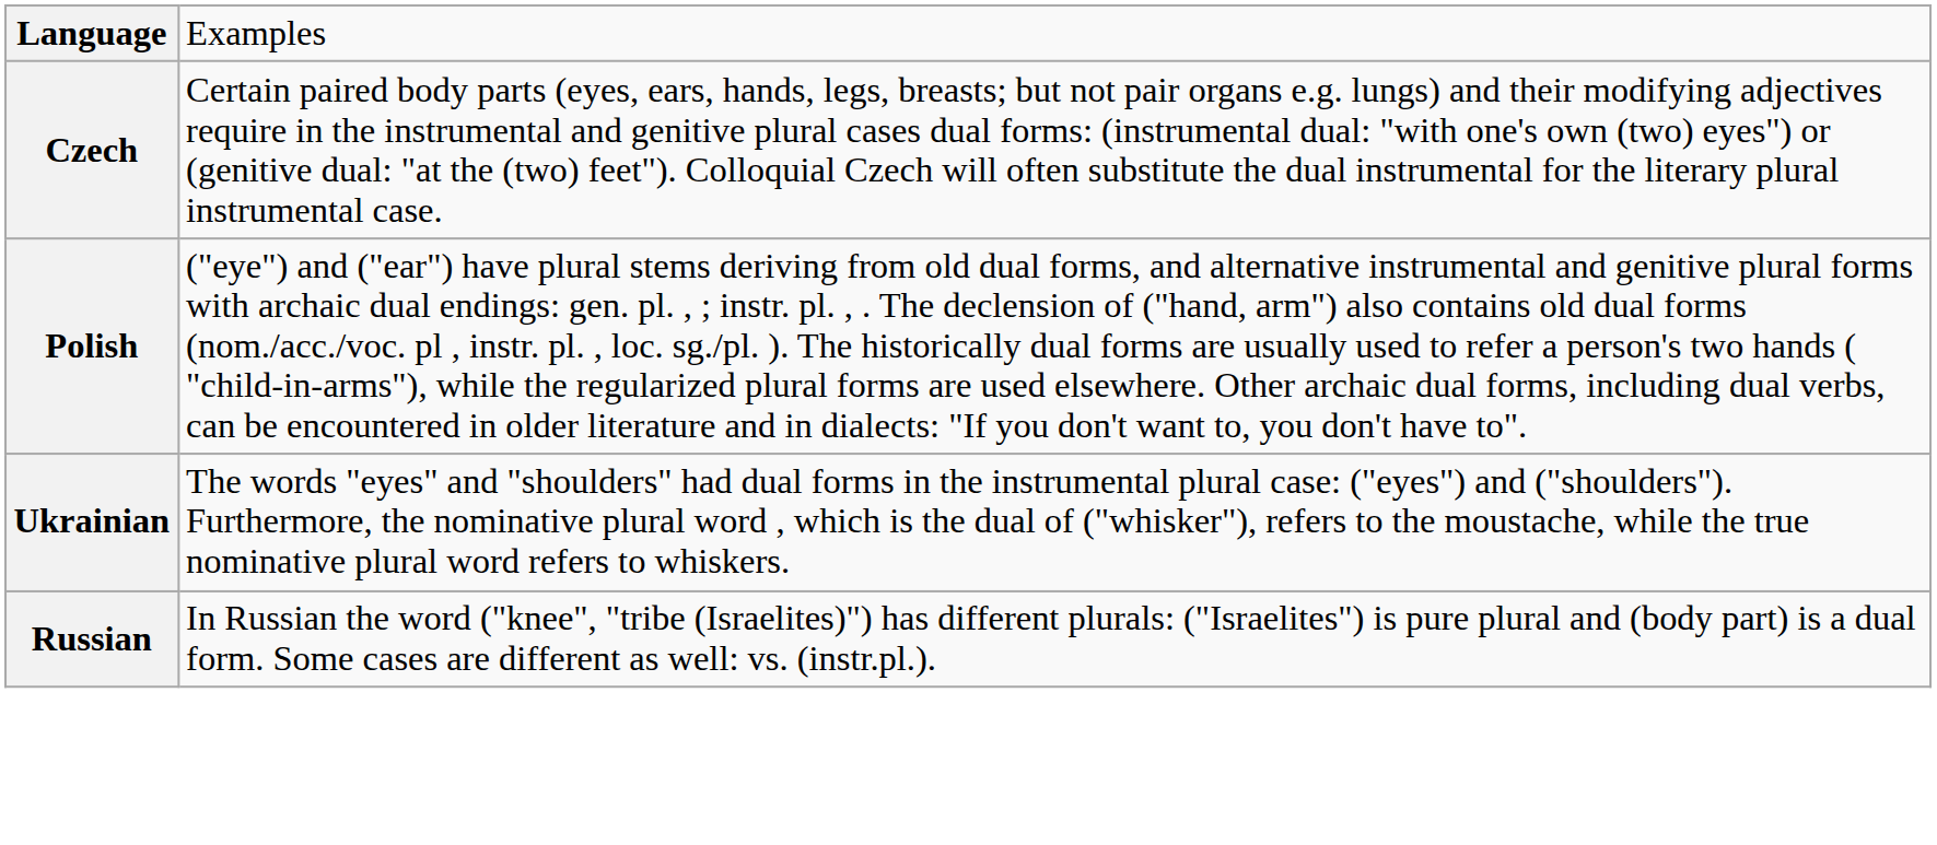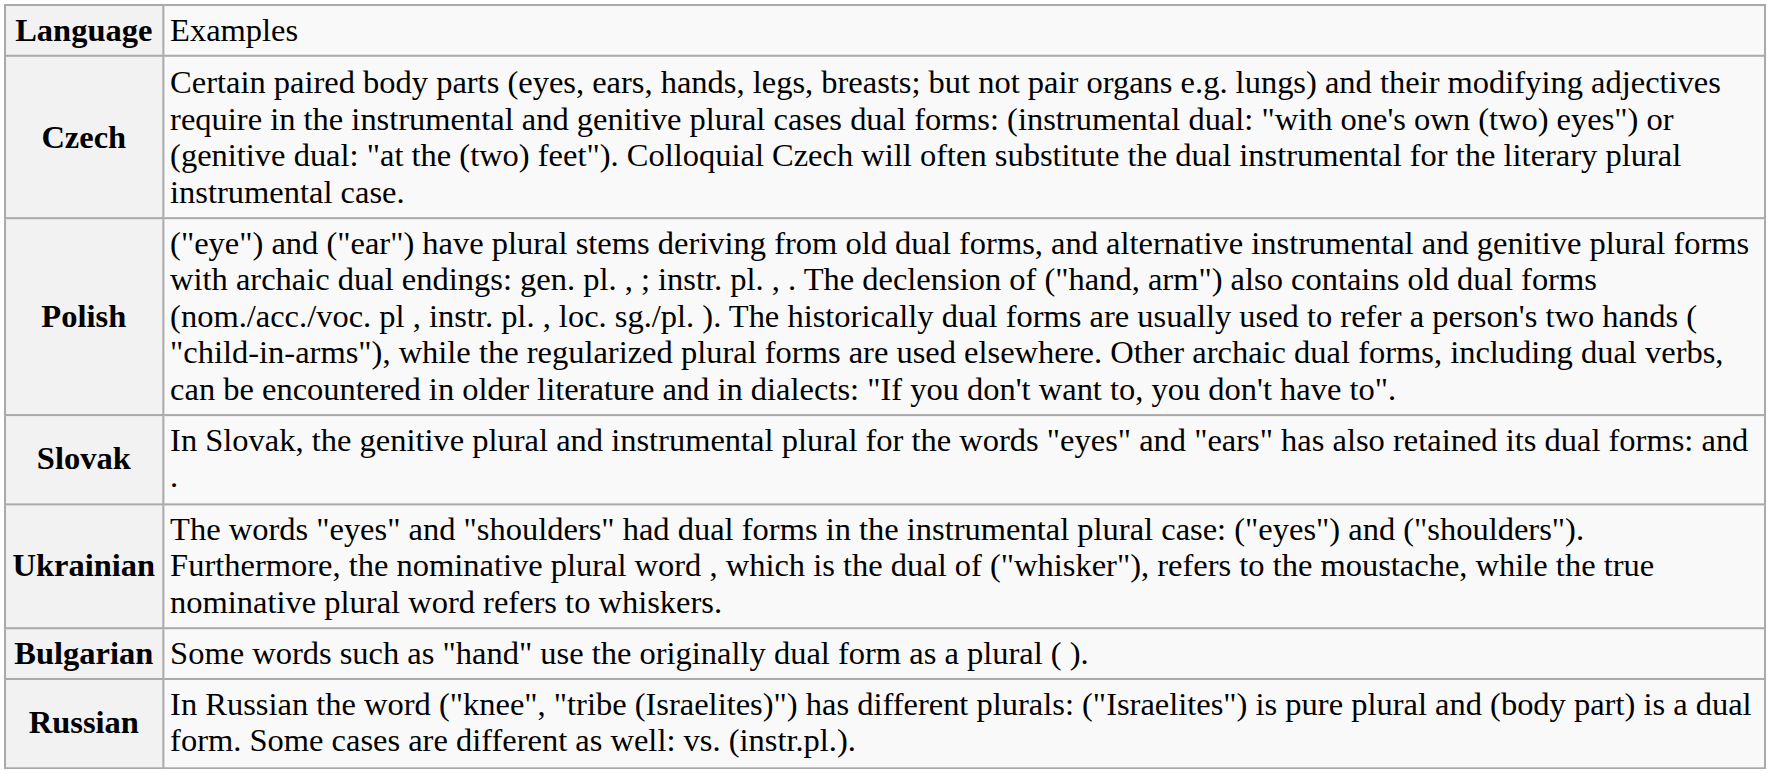+ row: Slovak | In Slovak, the genitive plural and instrumental plural for the words "eyes" and "ears" has also retained its dual forms: and .
+ row: Bulgarian | Some words such as "hand" use the originally dual form as a plural ( ).
